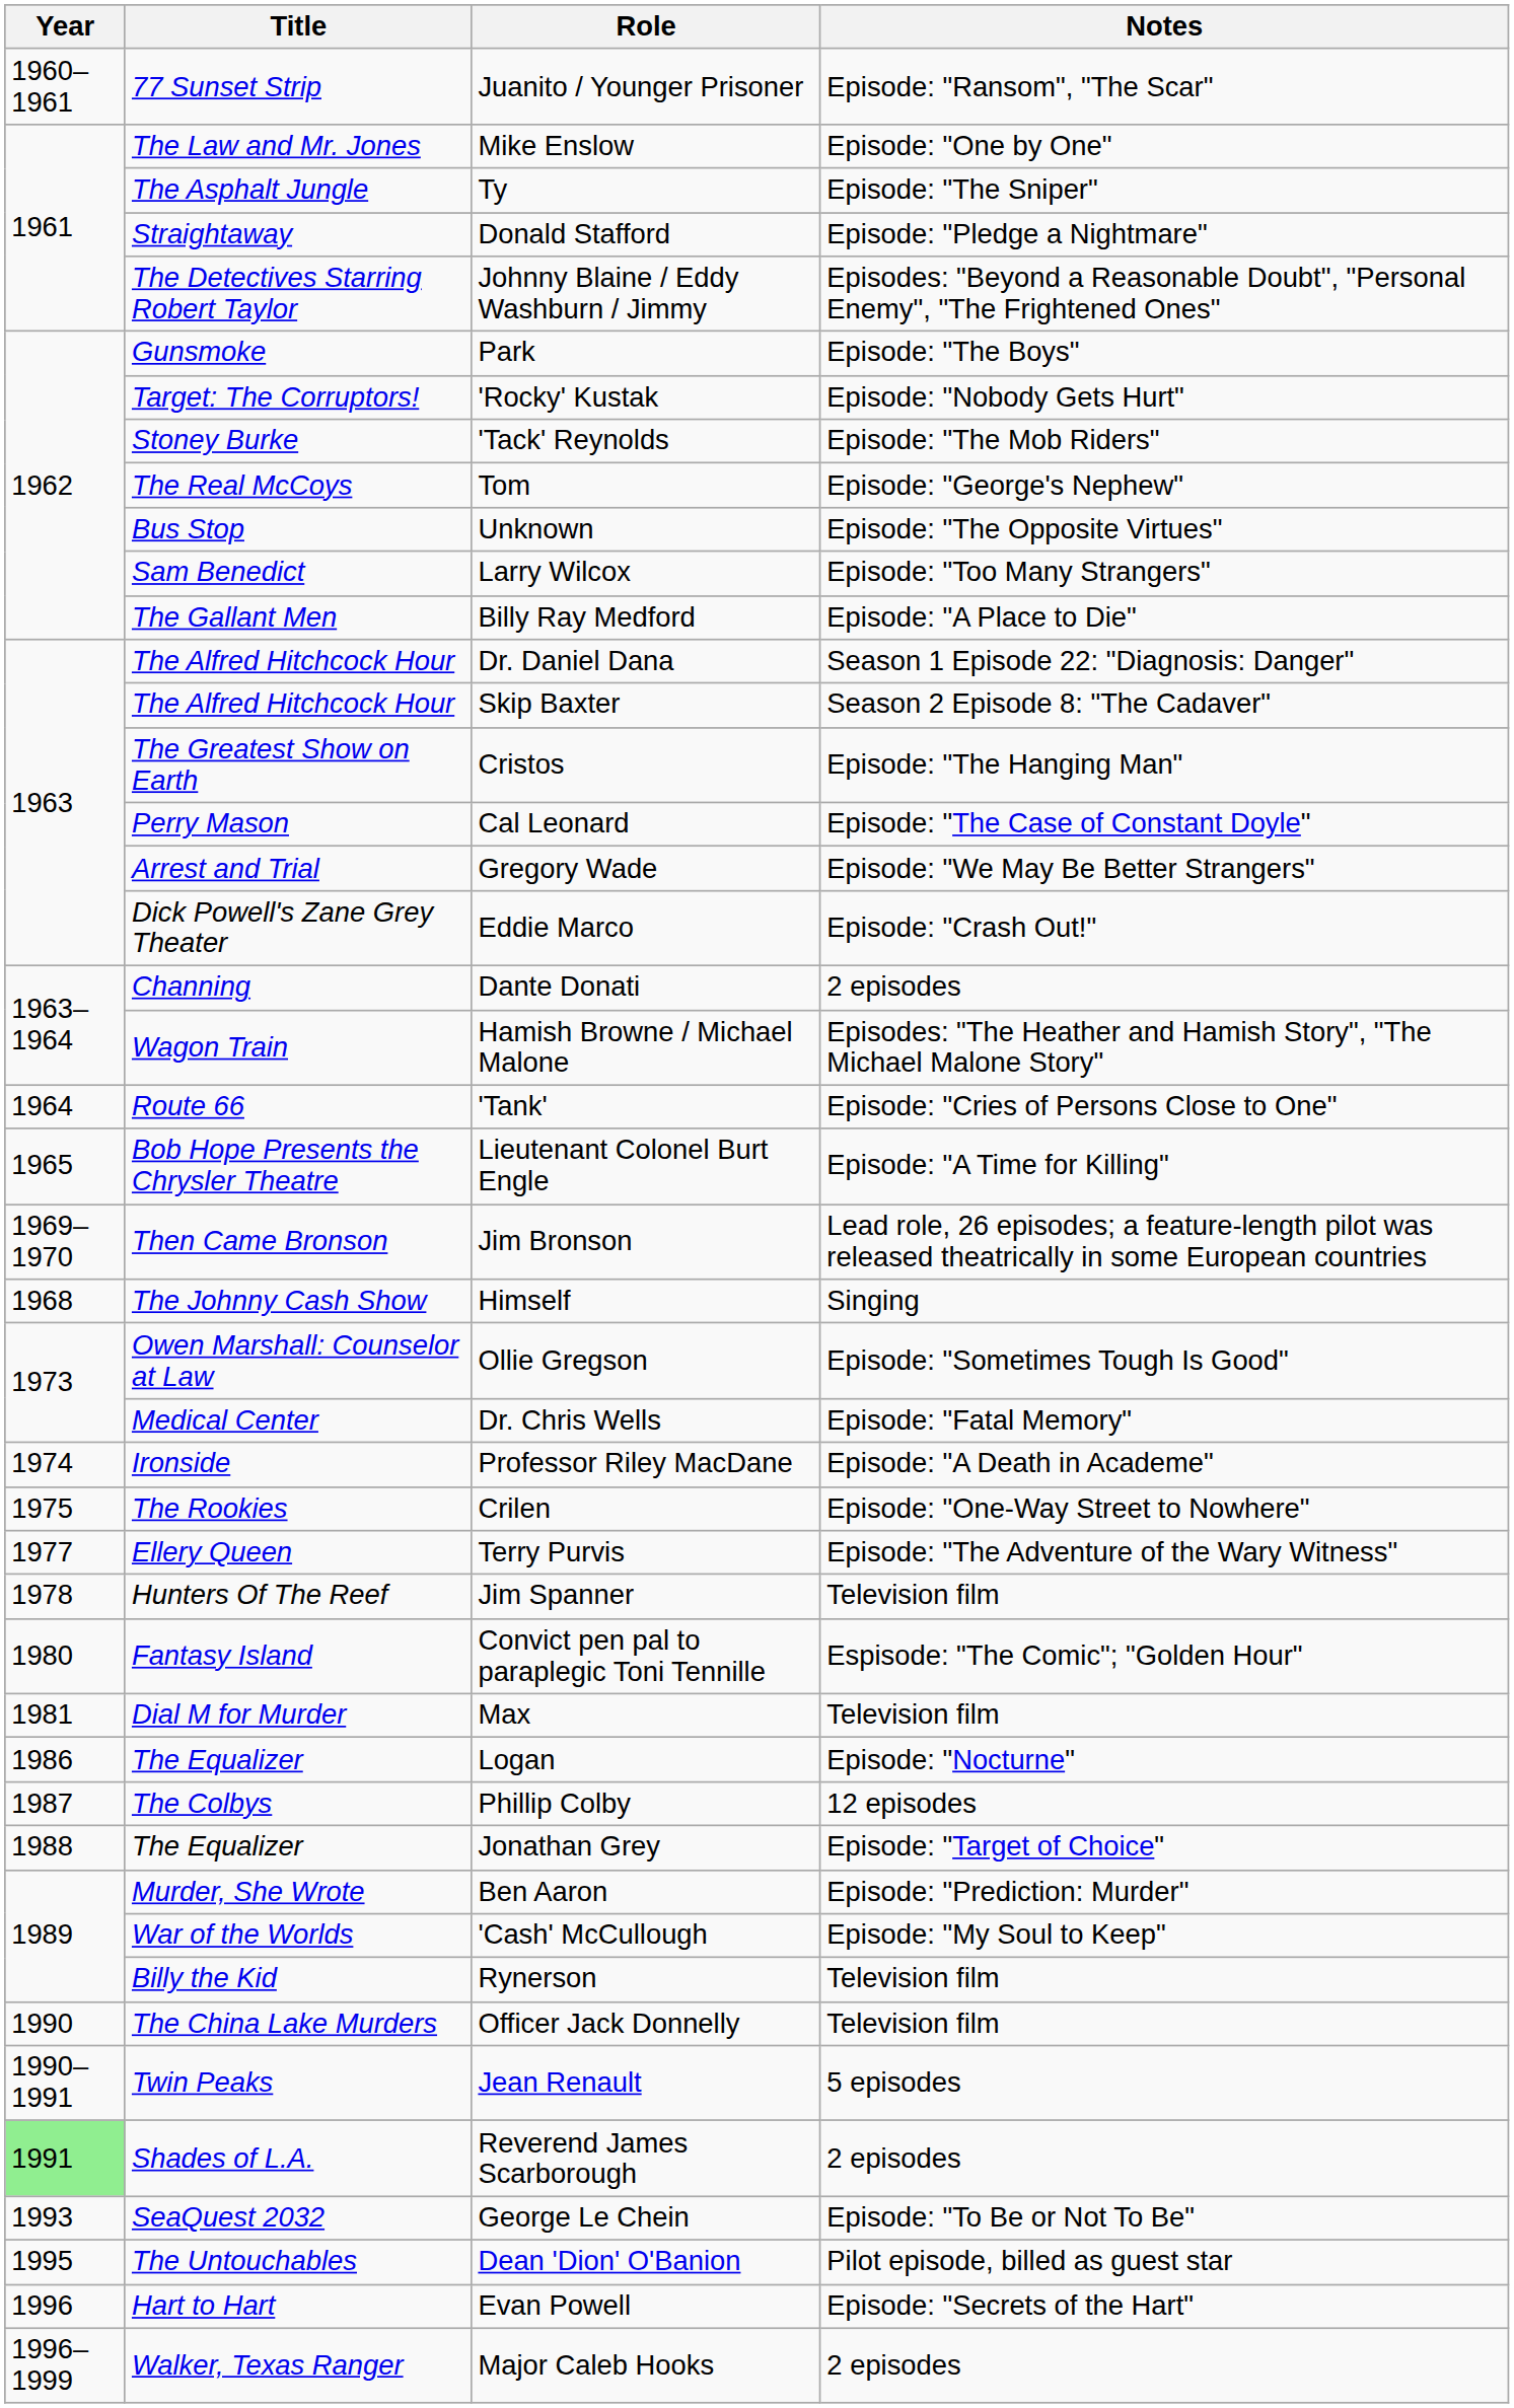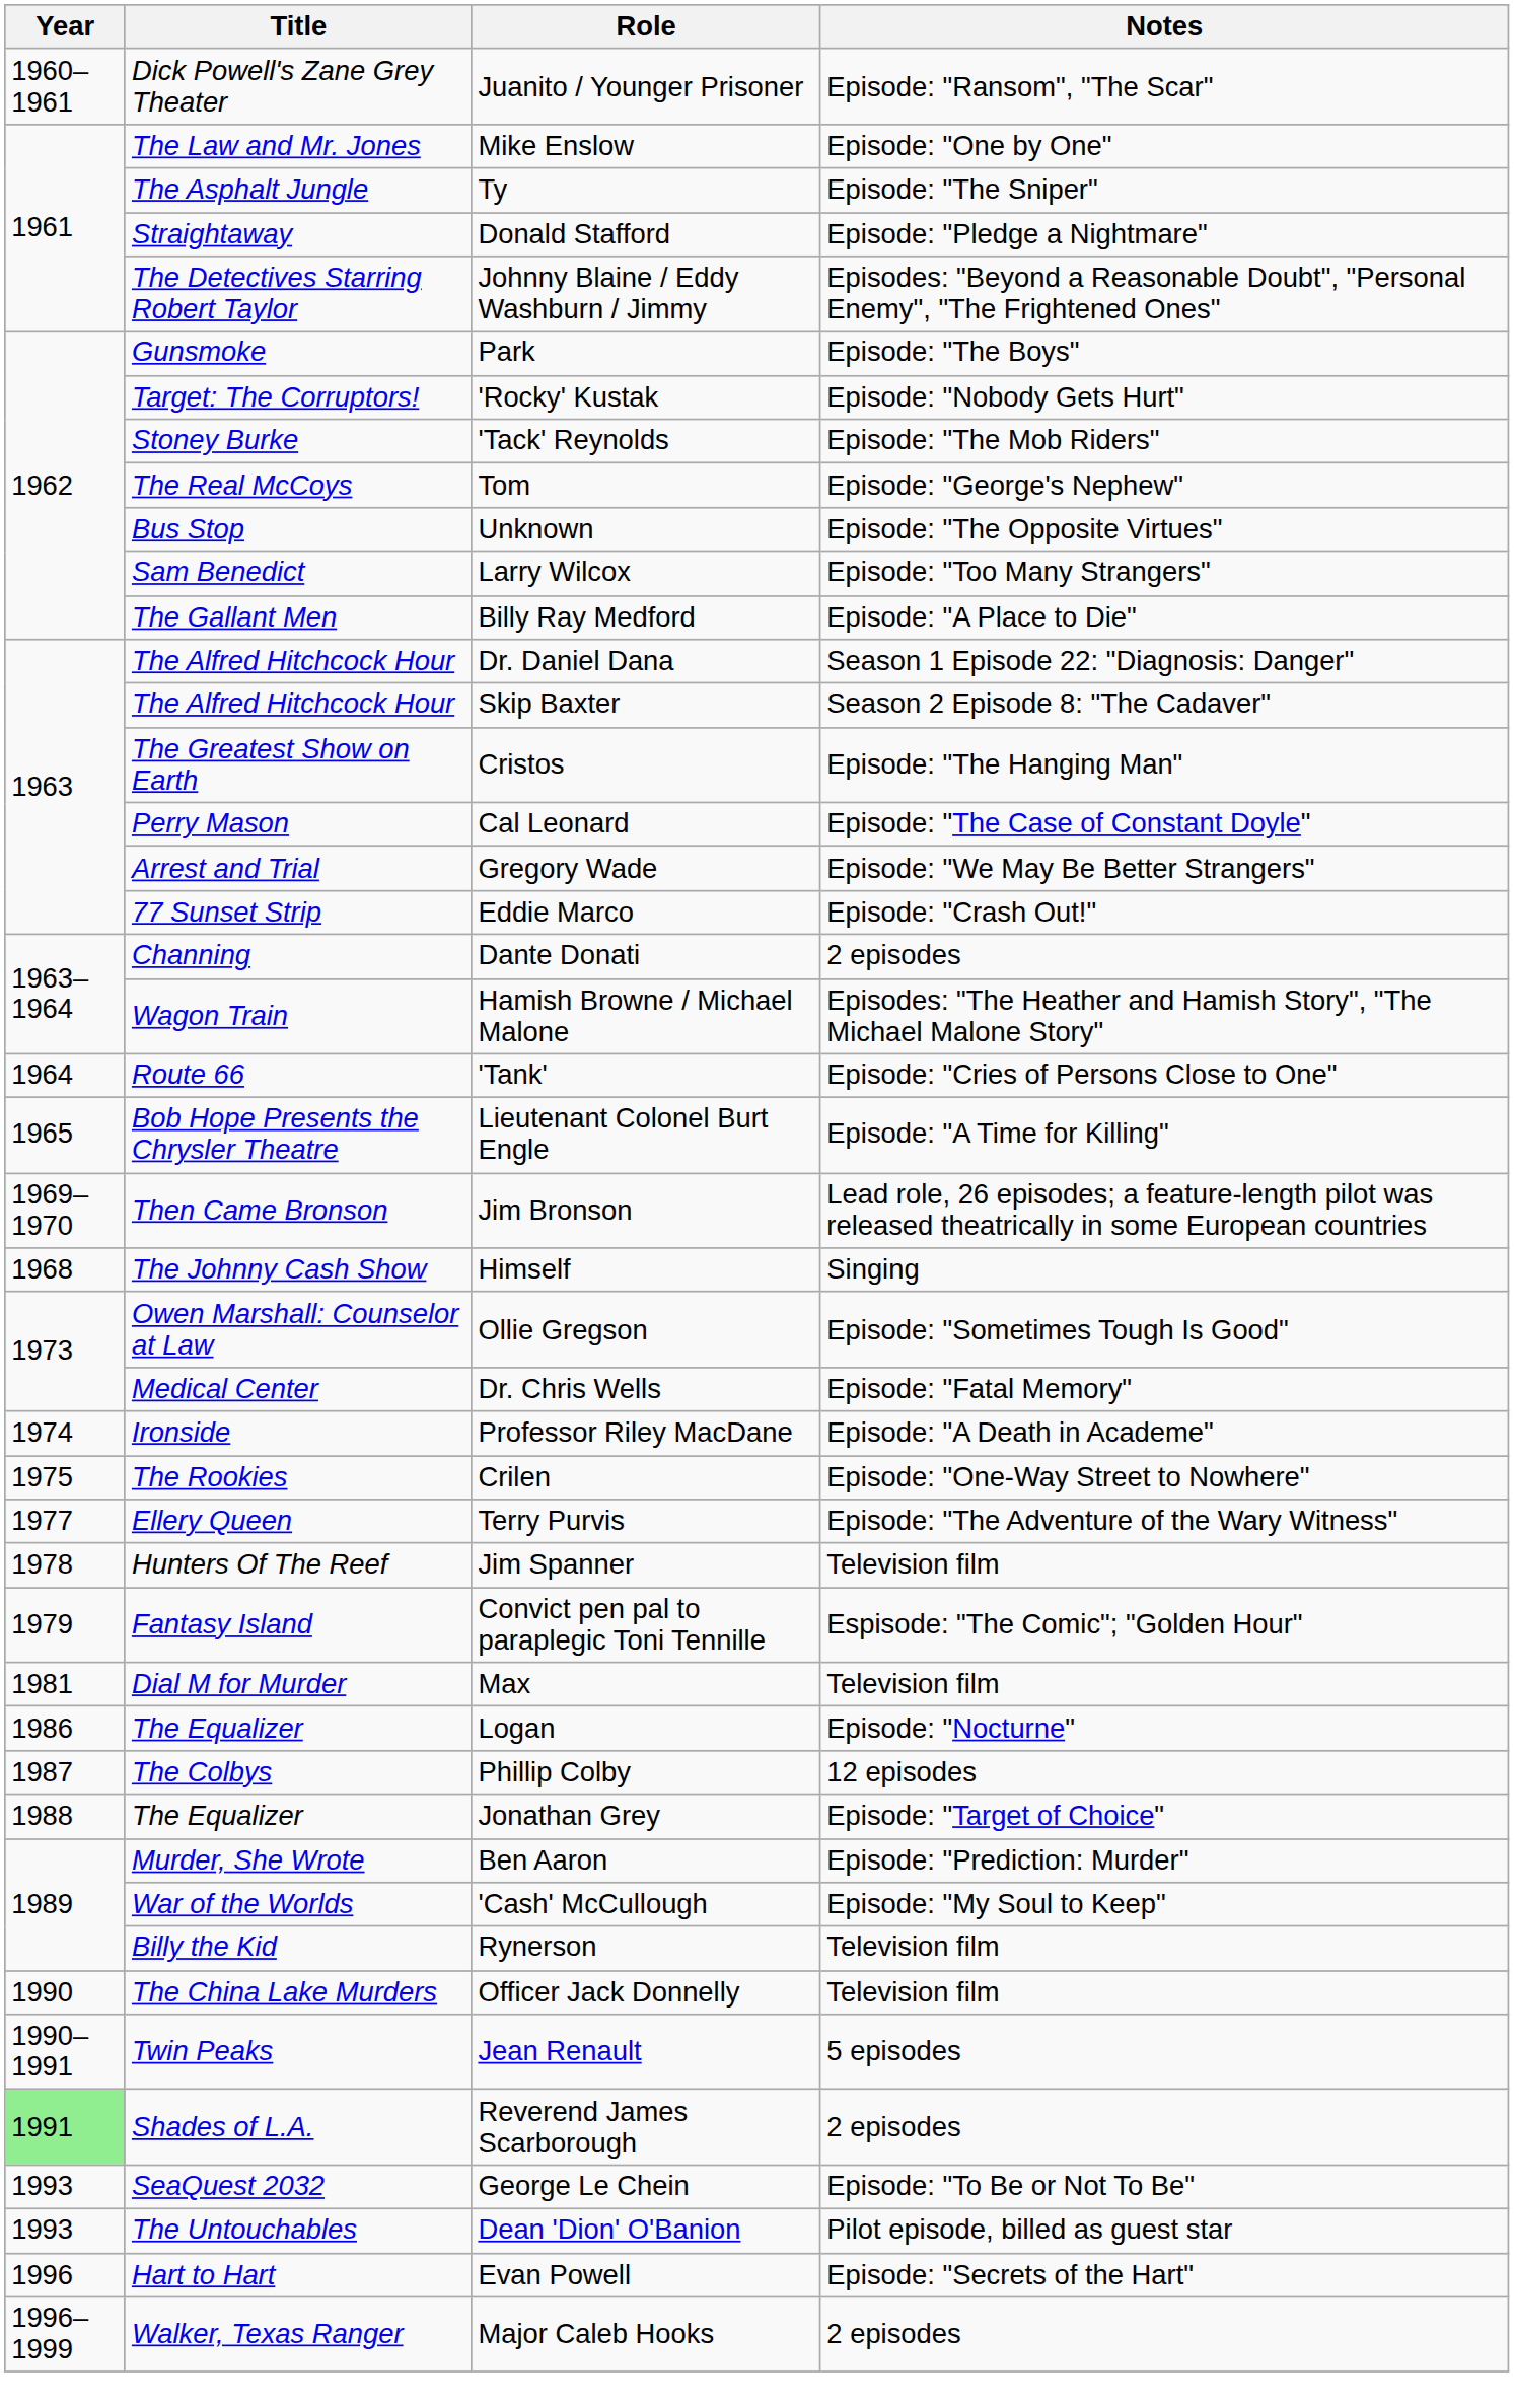Juanito / Younger Prisoner | Title: 77 Sunset Strip -> Dick Powell's Zane Grey Theater
Eddie Marco | Title: Dick Powell's Zane Grey Theater -> 77 Sunset Strip
Convict pen pal to paraplegic Toni Tennille | Year: 1980 -> 1979
Dean 'Dion' O'Banion | Year: 1995 -> 1993
